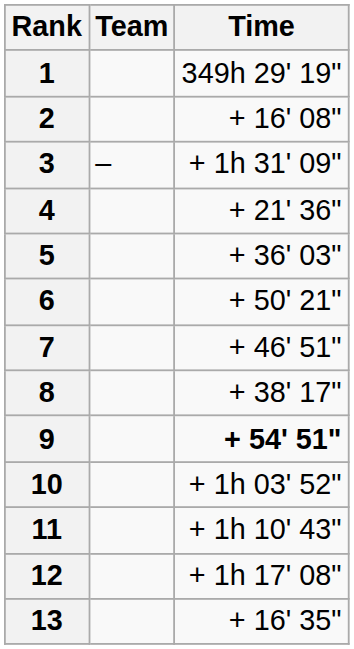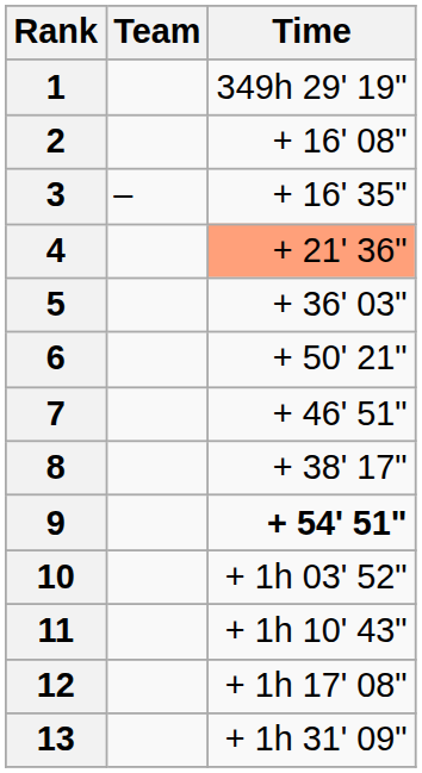3 | Time: + 1h 31' 09" -> + 16' 35"
4 | Time: no background -> lightsalmon background
13 | Time: + 16' 35" -> + 1h 31' 09"
